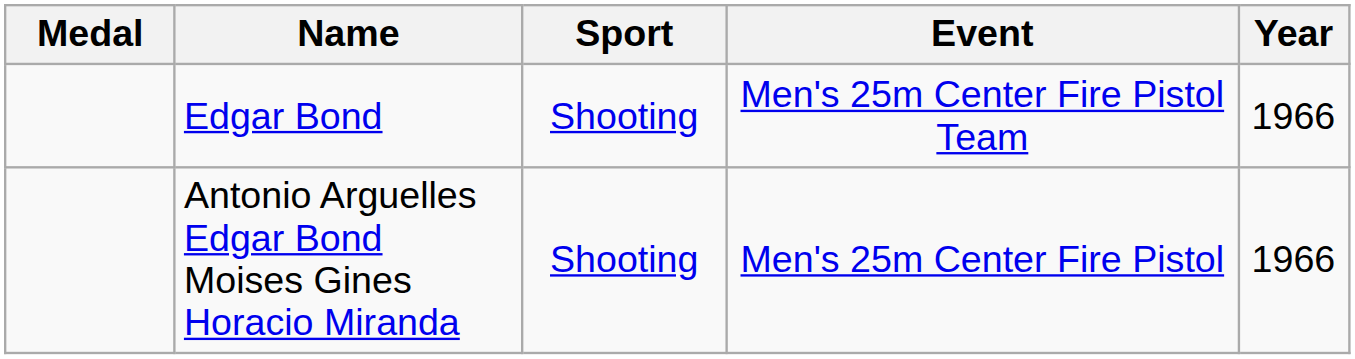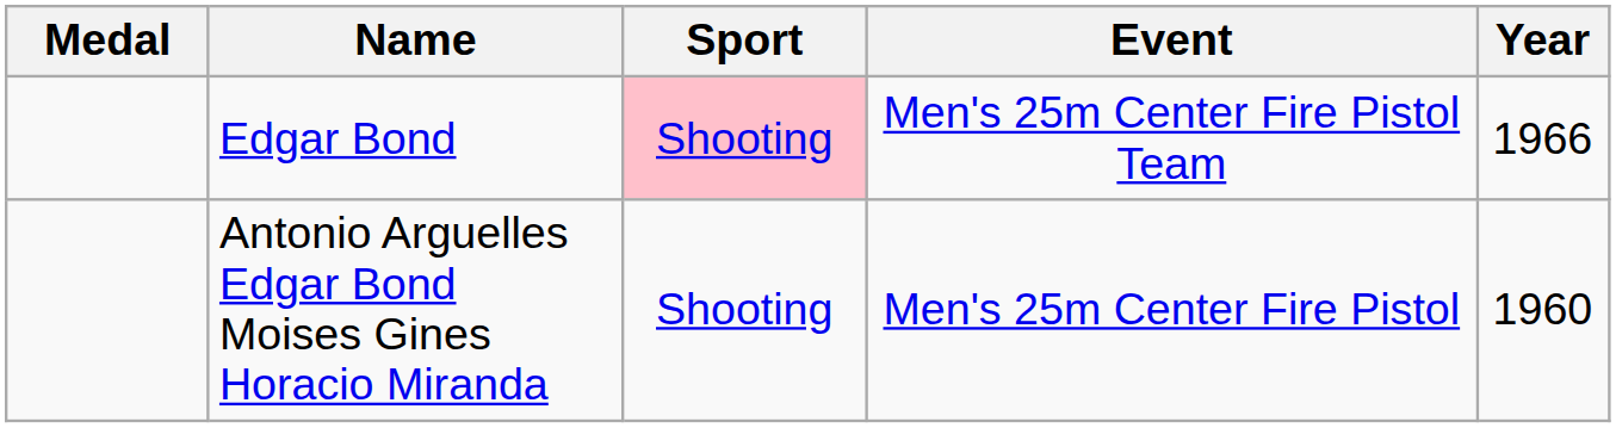Edgar Bond | Sport: no background -> pink background
Antonio Arguelles Edgar Bond Moises Gines Horacio Miranda | Year: 1966 -> 1960
